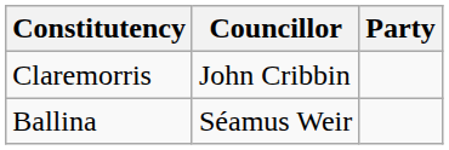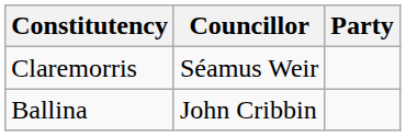Claremorris | Councillor: John Cribbin -> Séamus Weir
Ballina | Councillor: Séamus Weir -> John Cribbin
